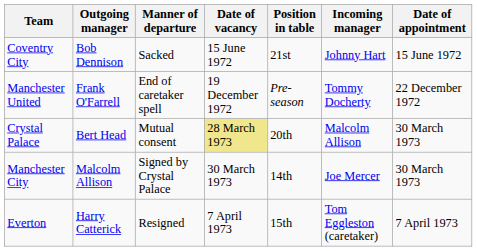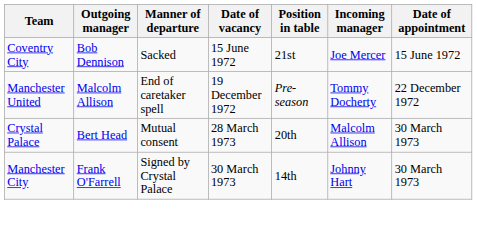Coventry City | Incoming manager: Johnny Hart -> Joe Mercer
Manchester United | Outgoing manager: Frank O'Farrell -> Malcolm Allison
Crystal Palace | Date of vacancy: khaki background -> no background
Manchester City | Outgoing manager: Malcolm Allison -> Frank O'Farrell
Manchester City | Incoming manager: Joe Mercer -> Johnny Hart
- row: Everton | Harry Catterick | Resigned | 7 April 1973 | 15th | Tom Eggleston (caretaker) | 7 April 1973
